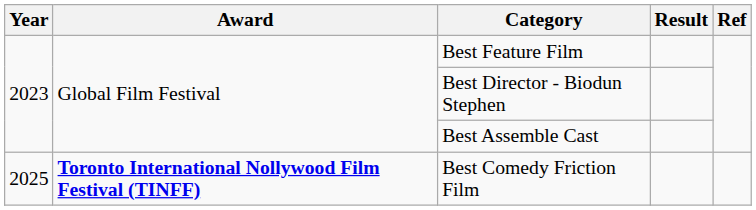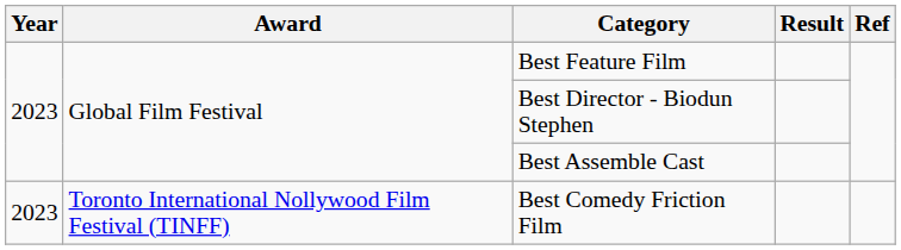Best Comedy Friction Film | Year: 2025 -> 2023
Best Comedy Friction Film | Award: bold -> normal
